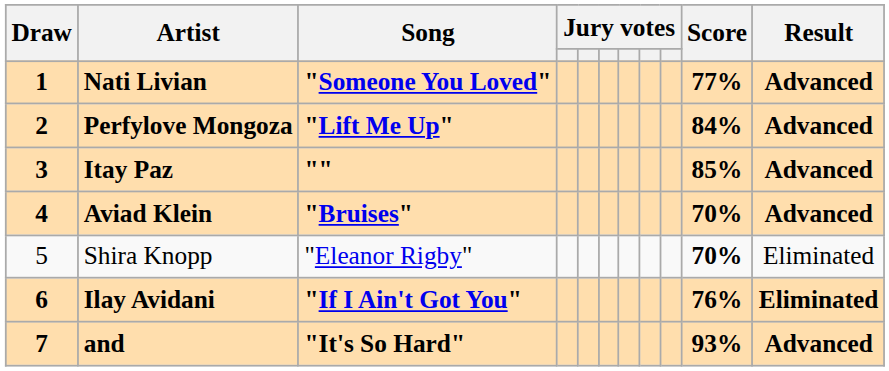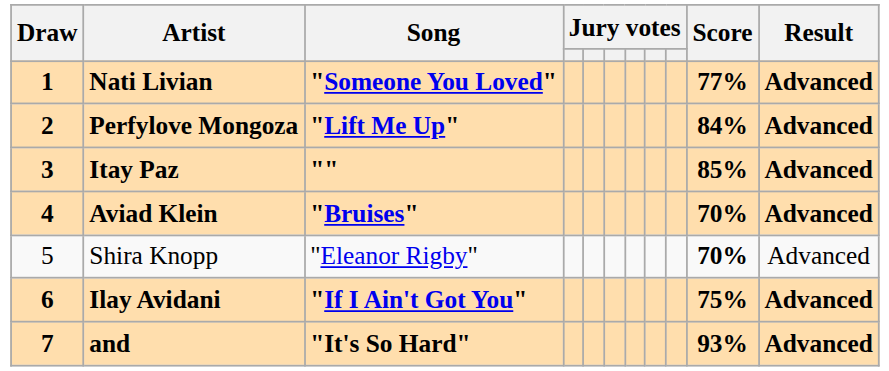Shira Knopp | Result: Eliminated -> Advanced
Ilay Avidani | Score: 76% -> 75%
Ilay Avidani | Result: Eliminated -> Advanced
